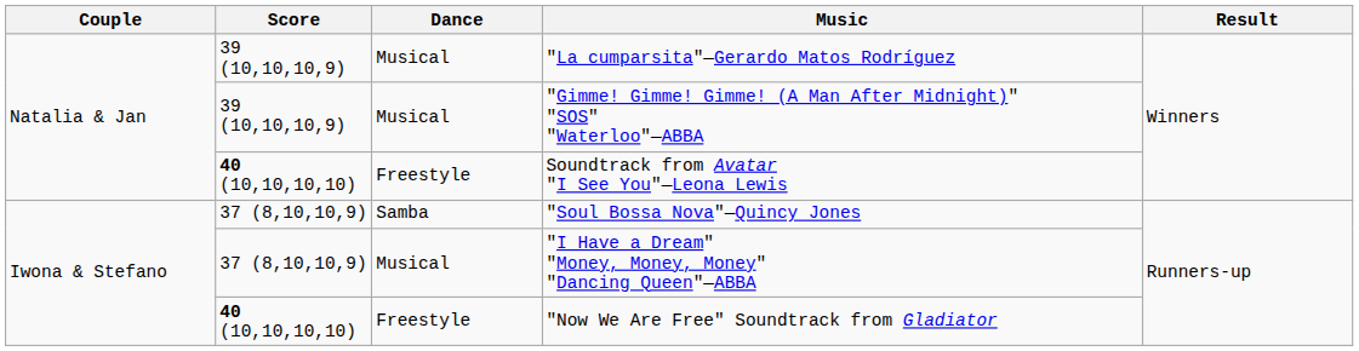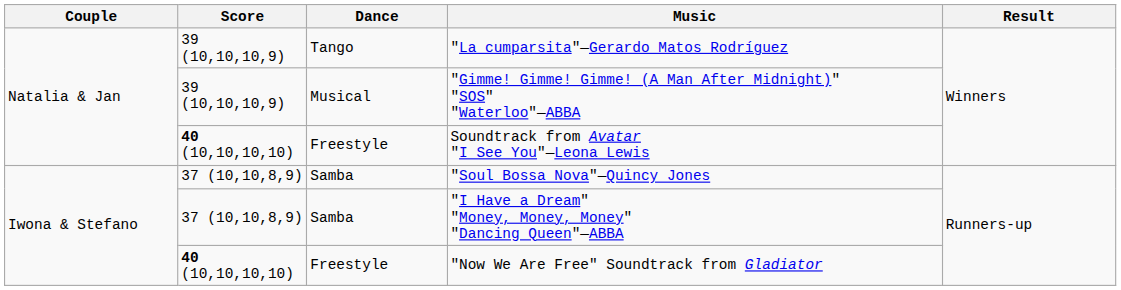"La cumparsita"—Gerardo Matos Rodríguez | Dance: Musical -> Tango
"Soul Bossa Nova"—Quincy Jones | Score: 37 (8,10,10,9) -> 37 (10,10,8,9)
"I Have a Dream" "Money, Money, Money" "Dancing Queen"—ABBA | Score: 37 (8,10,10,9) -> 37 (10,10,8,9)
"I Have a Dream" "Money, Money, Money" "Dancing Queen"—ABBA | Dance: Musical -> Samba
